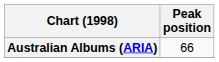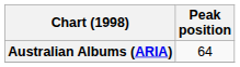Australian Albums (ARIA) | Peak position: 66 -> 64
